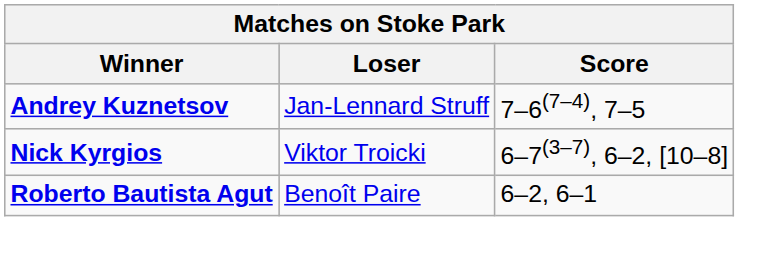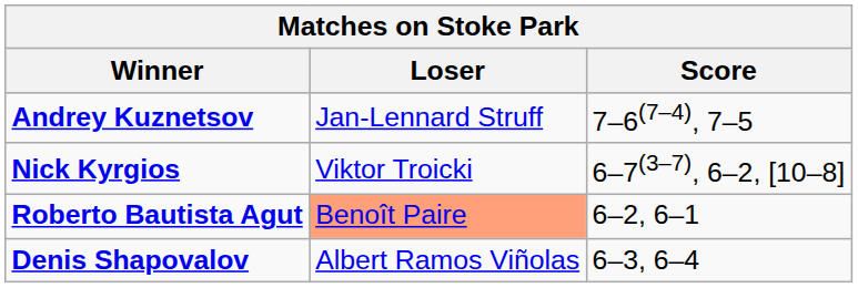Roberto Bautista Agut | Loser: no background -> lightsalmon background
+ row: Denis Shapovalov | Albert Ramos Viñolas | 6–3, 6–4
